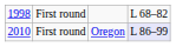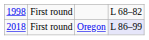First round / Oregon | column 1: 2010 -> 2018
